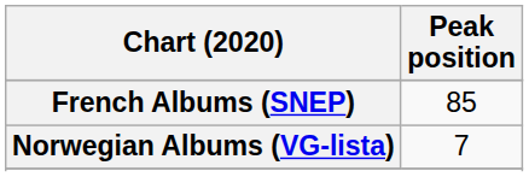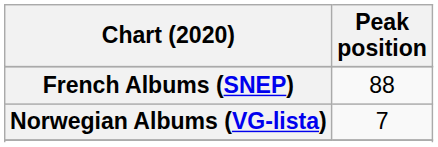French Albums (SNEP) | Peak position: 85 -> 88
